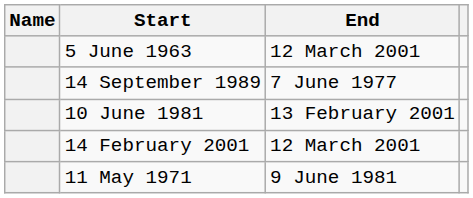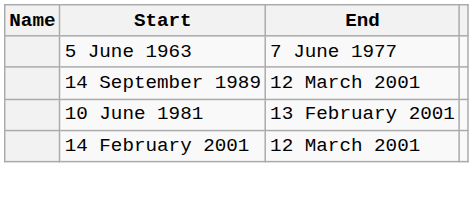5 June 1963 | End: 12 March 2001 -> 7 June 1977
14 September 1989 | End: 7 June 1977 -> 12 March 2001
- row: 11 May 1971 | 9 June 1981
